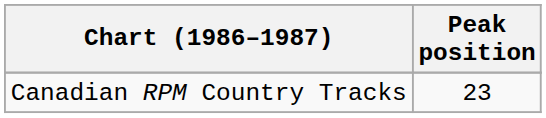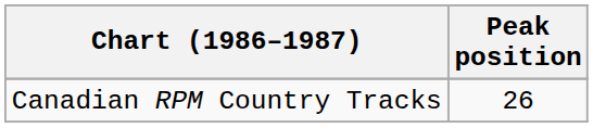Canadian RPM Country Tracks | Peak position: 23 -> 26
